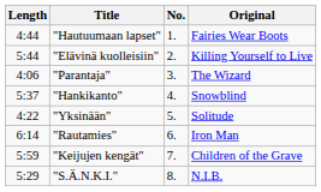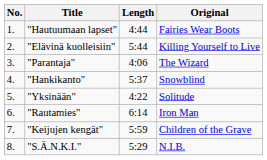columns swapped: No. <-> Length
